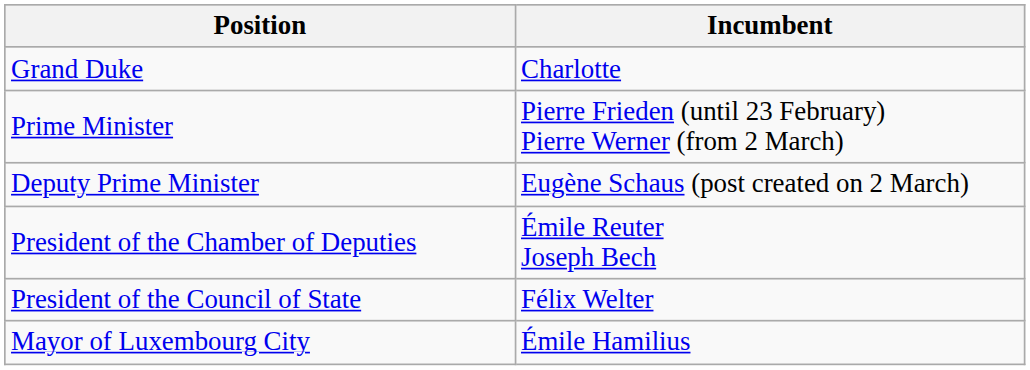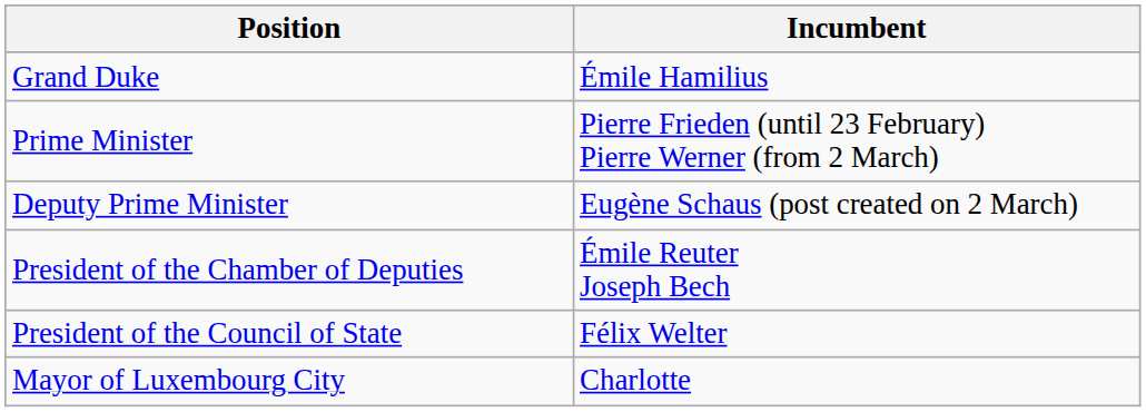Grand Duke | Incumbent: Charlotte -> Émile Hamilius
Mayor of Luxembourg City | Incumbent: Émile Hamilius -> Charlotte
